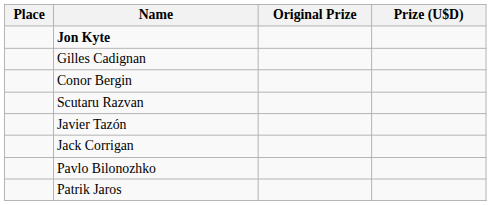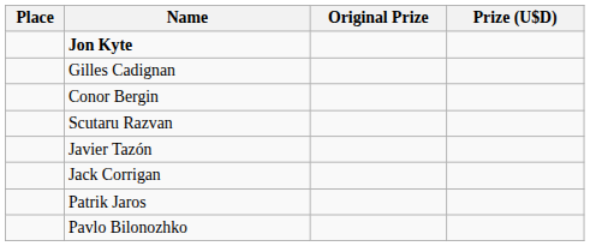rows swapped: Pavlo Bilonozhko <-> Patrik Jaros
